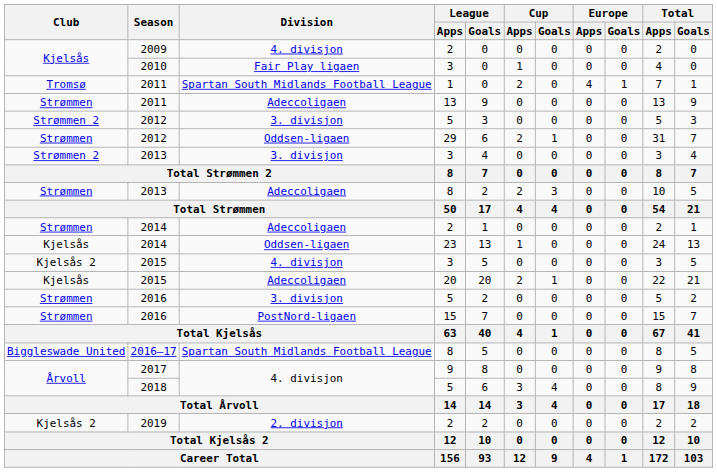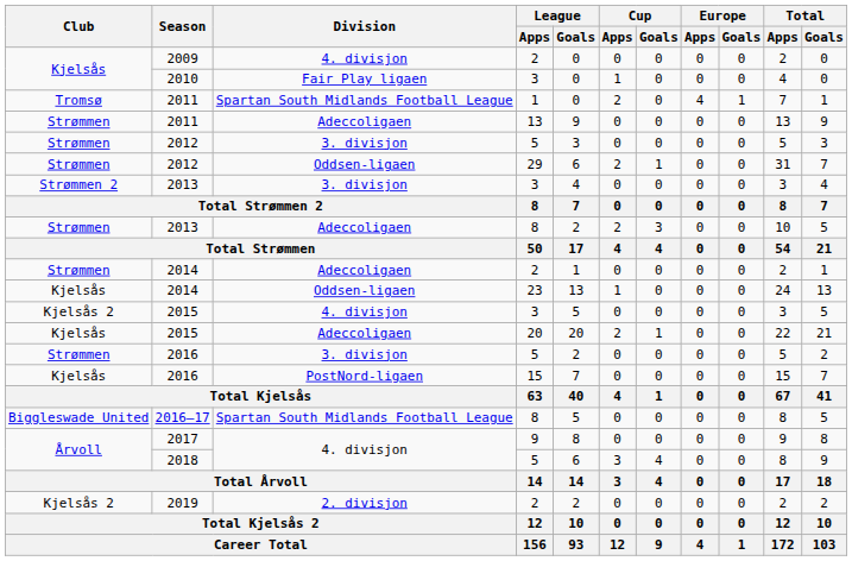2012 / 5 | Club: Strømmen 2 -> Strømmen
2016 / 15 | Club: Strømmen -> Kjelsås
